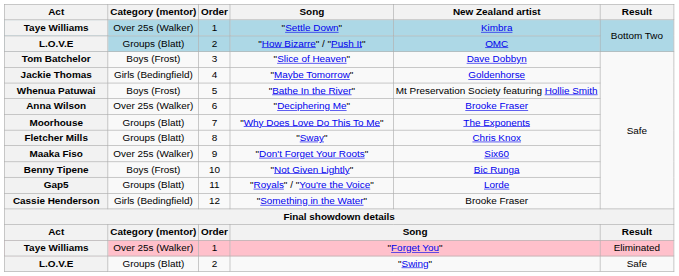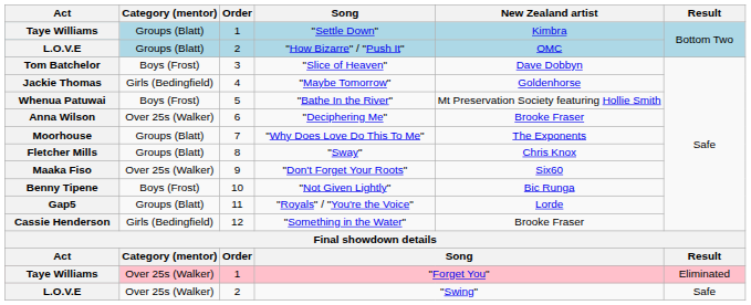"Settle Down" | Category (mentor): Over 25s (Walker) -> Groups (Blatt)
"Swing" | Category (mentor): Groups (Blatt) -> Over 25s (Walker)
